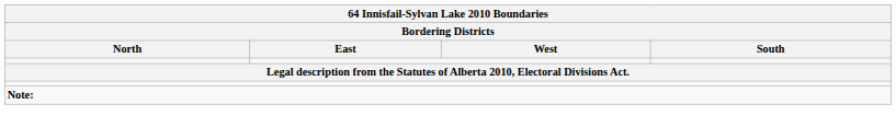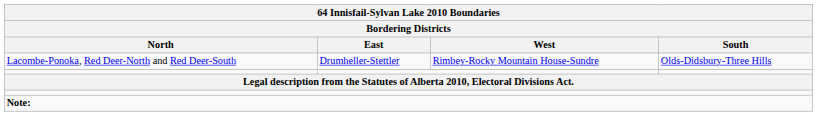+ row: Lacombe-Ponoka, Red Deer-North and Red Deer-South | Drumheller-Stettler | Rimbey-Rocky Mountain House-Sundre | Olds-Didsbury-Three Hills
